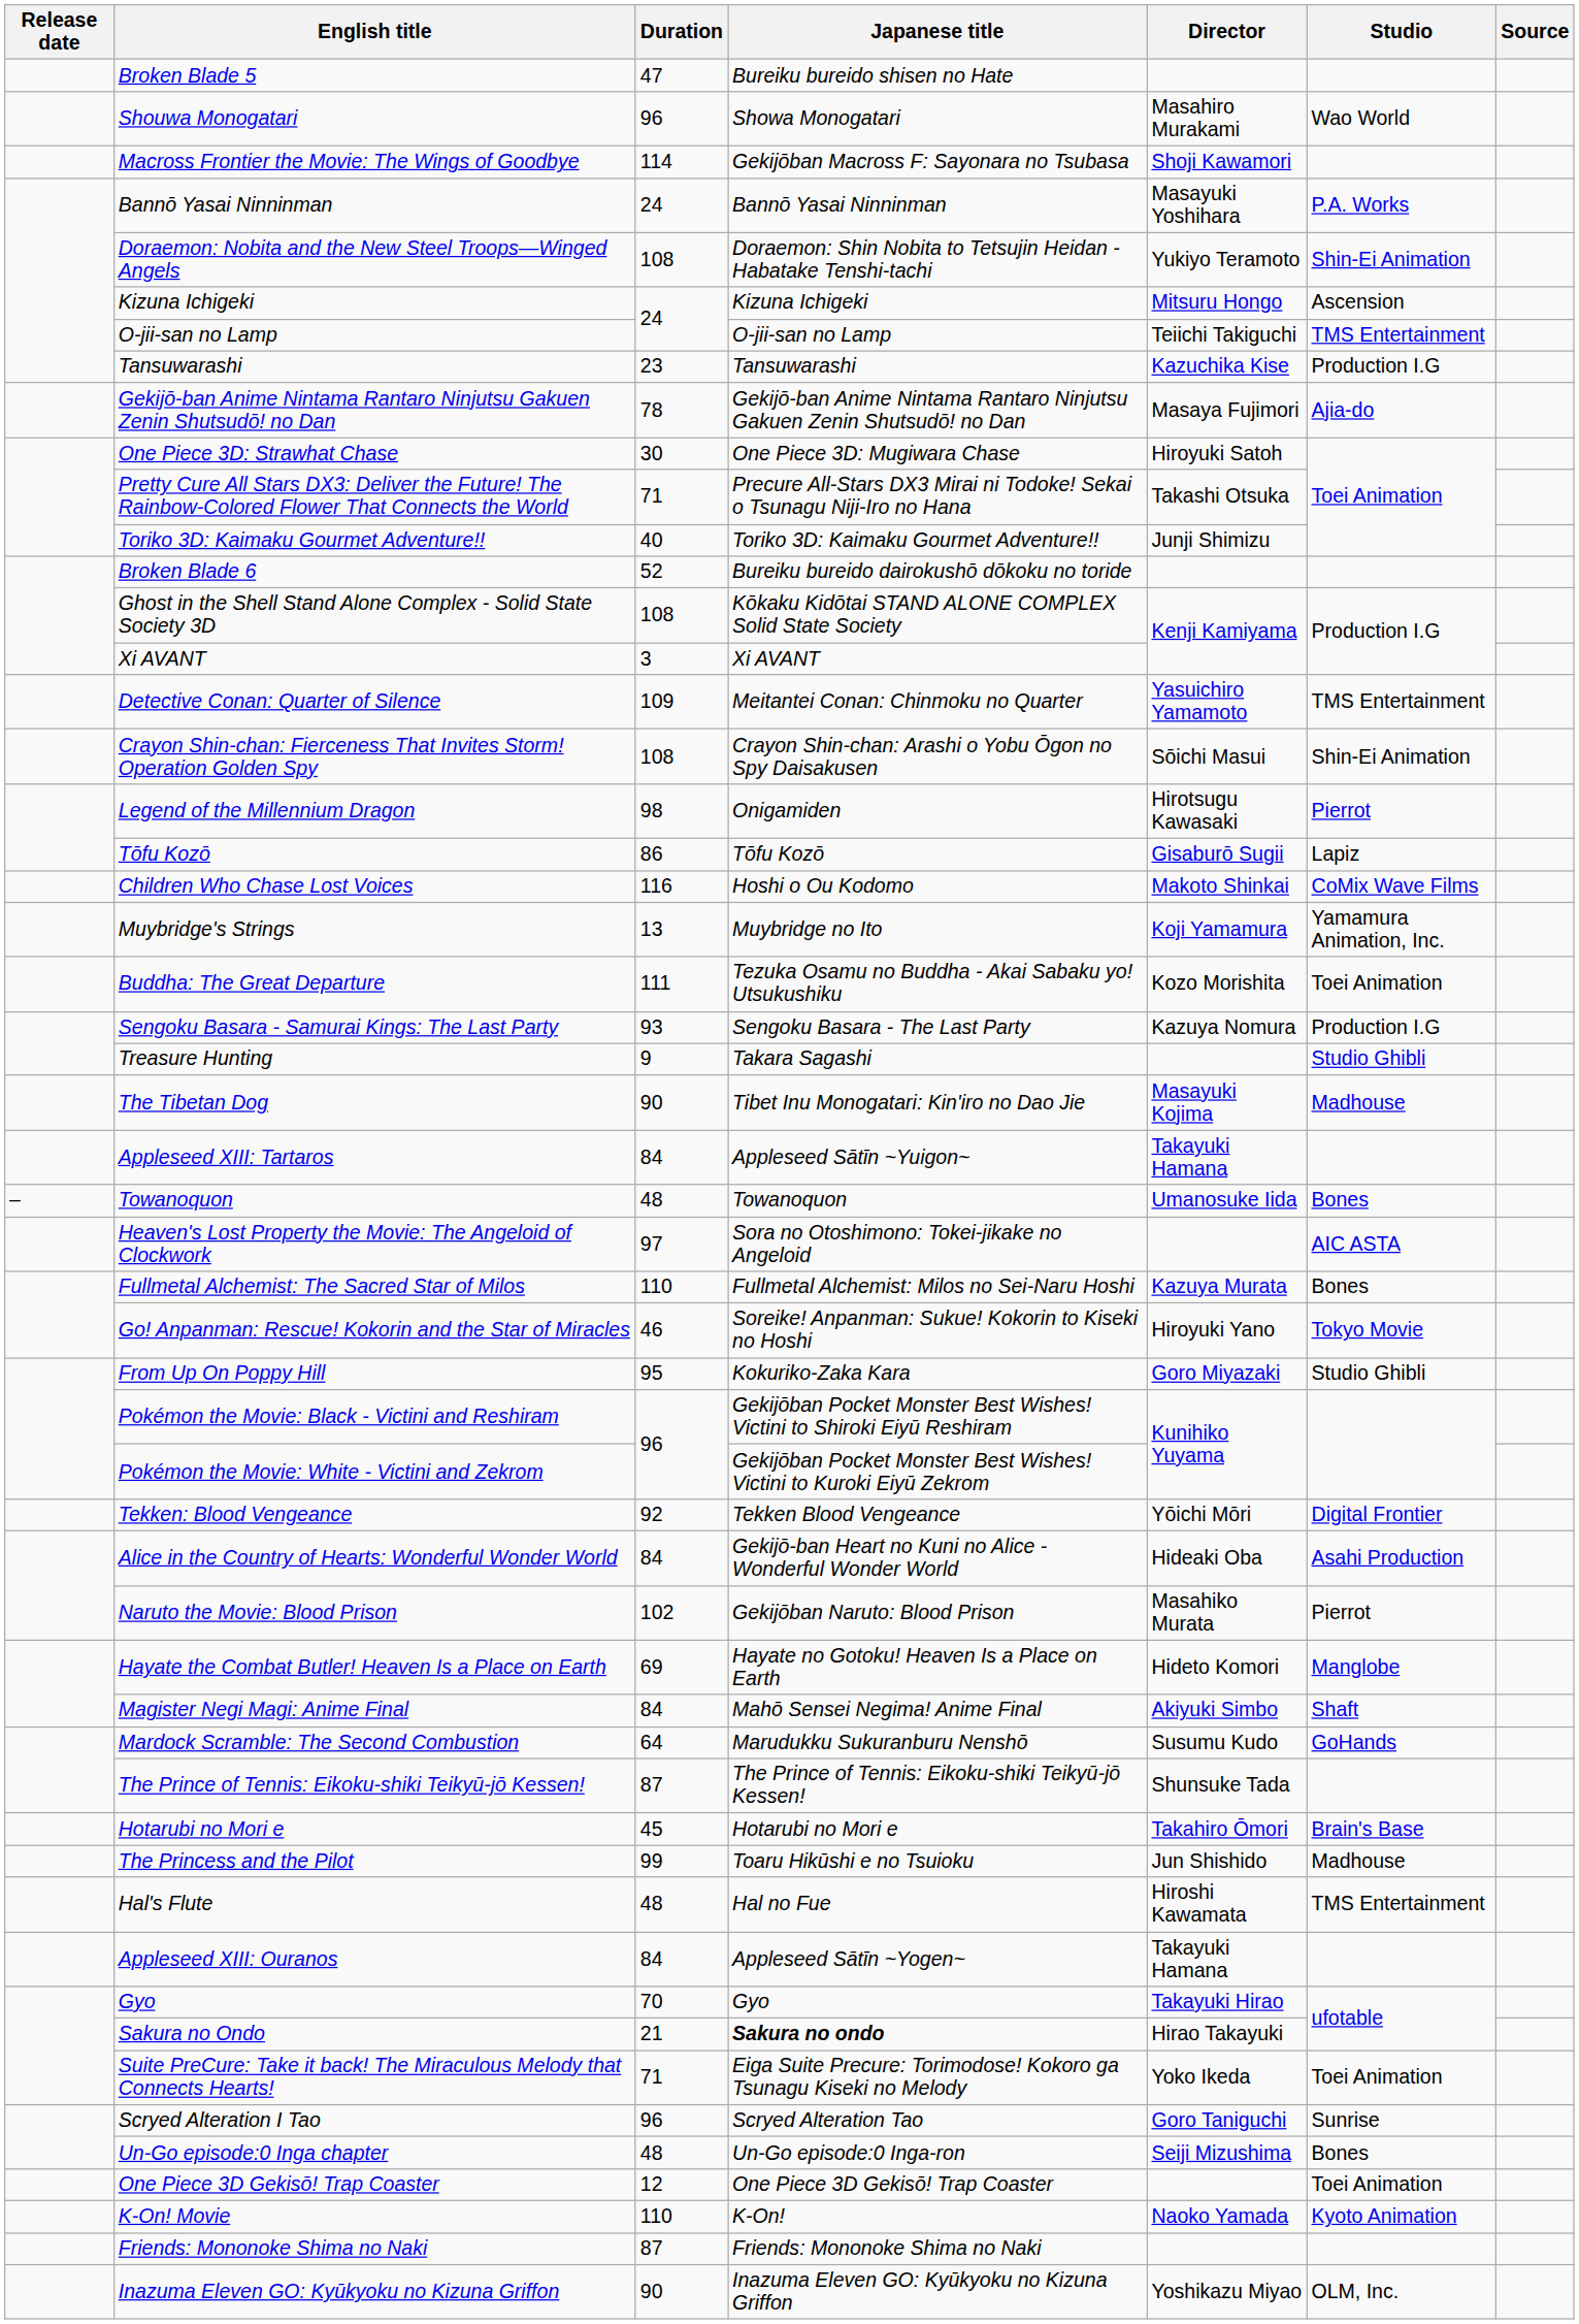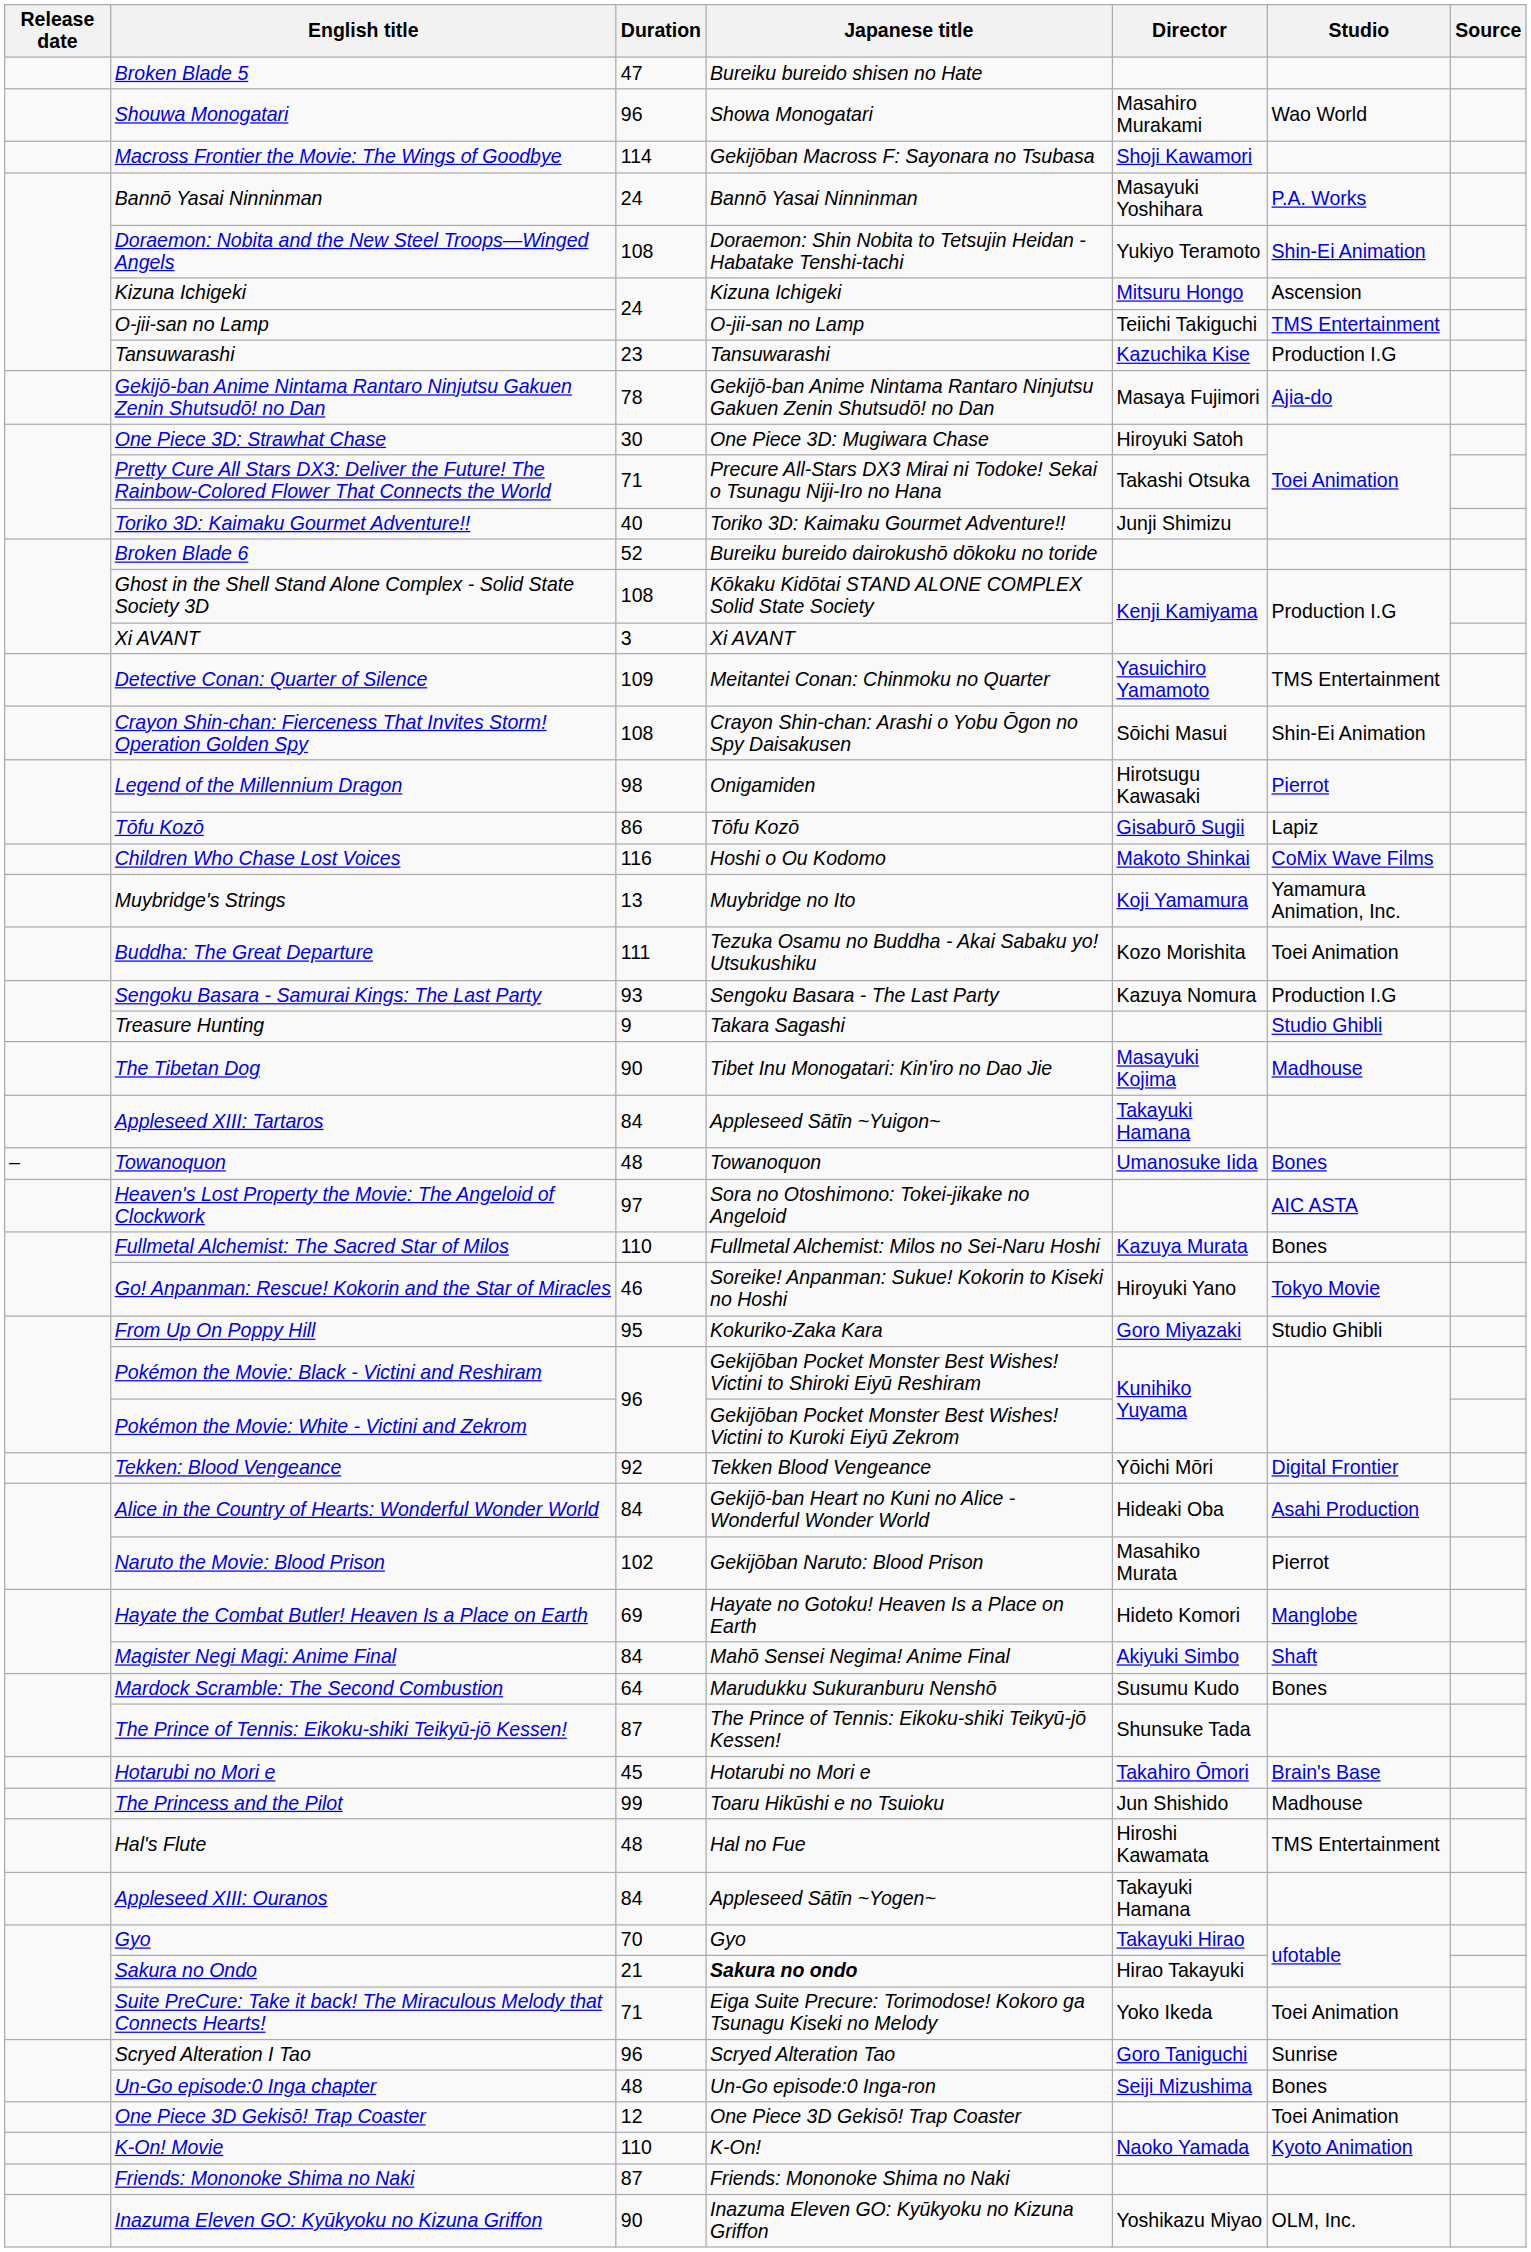Mardock Scramble: The Second Combustion | Studio: GoHands -> Bones
